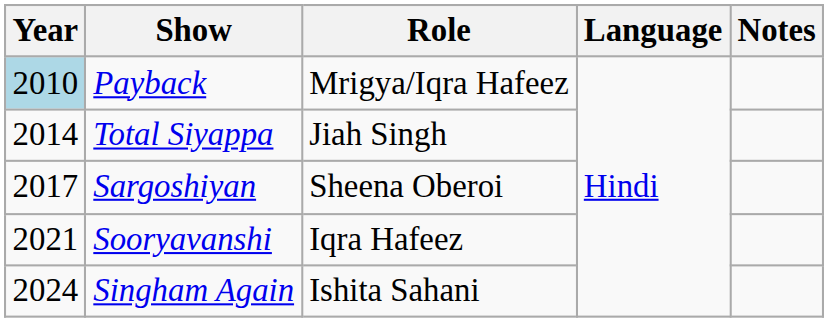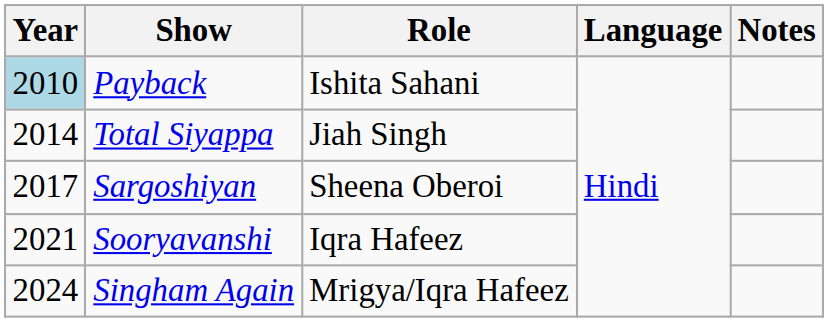Payback | Role: Mrigya/Iqra Hafeez -> Ishita Sahani
Singham Again | Role: Ishita Sahani -> Mrigya/Iqra Hafeez
